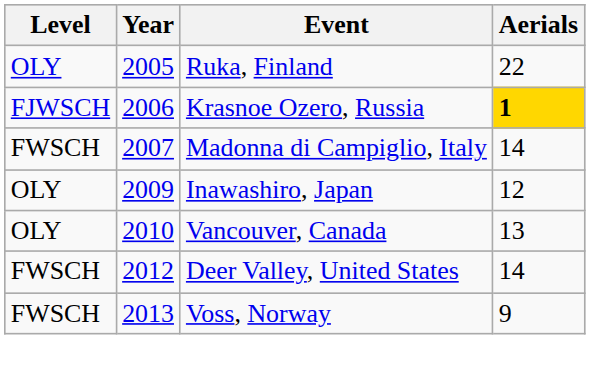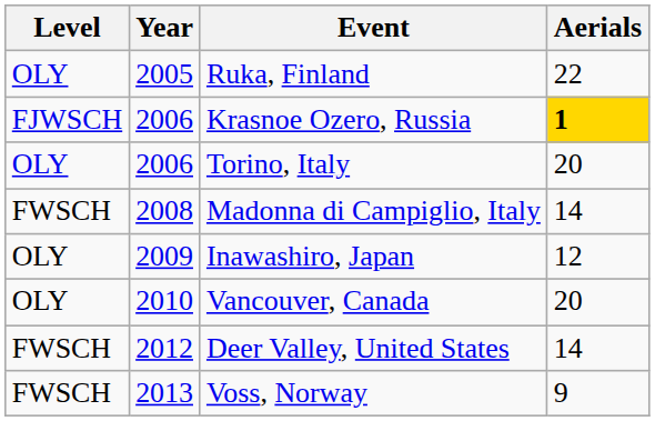+ row: OLY | 2006 | Torino, Italy | 20
Madonna di Campiglio, Italy | Year: 2007 -> 2008
Vancouver, Canada | Aerials: 13 -> 20
